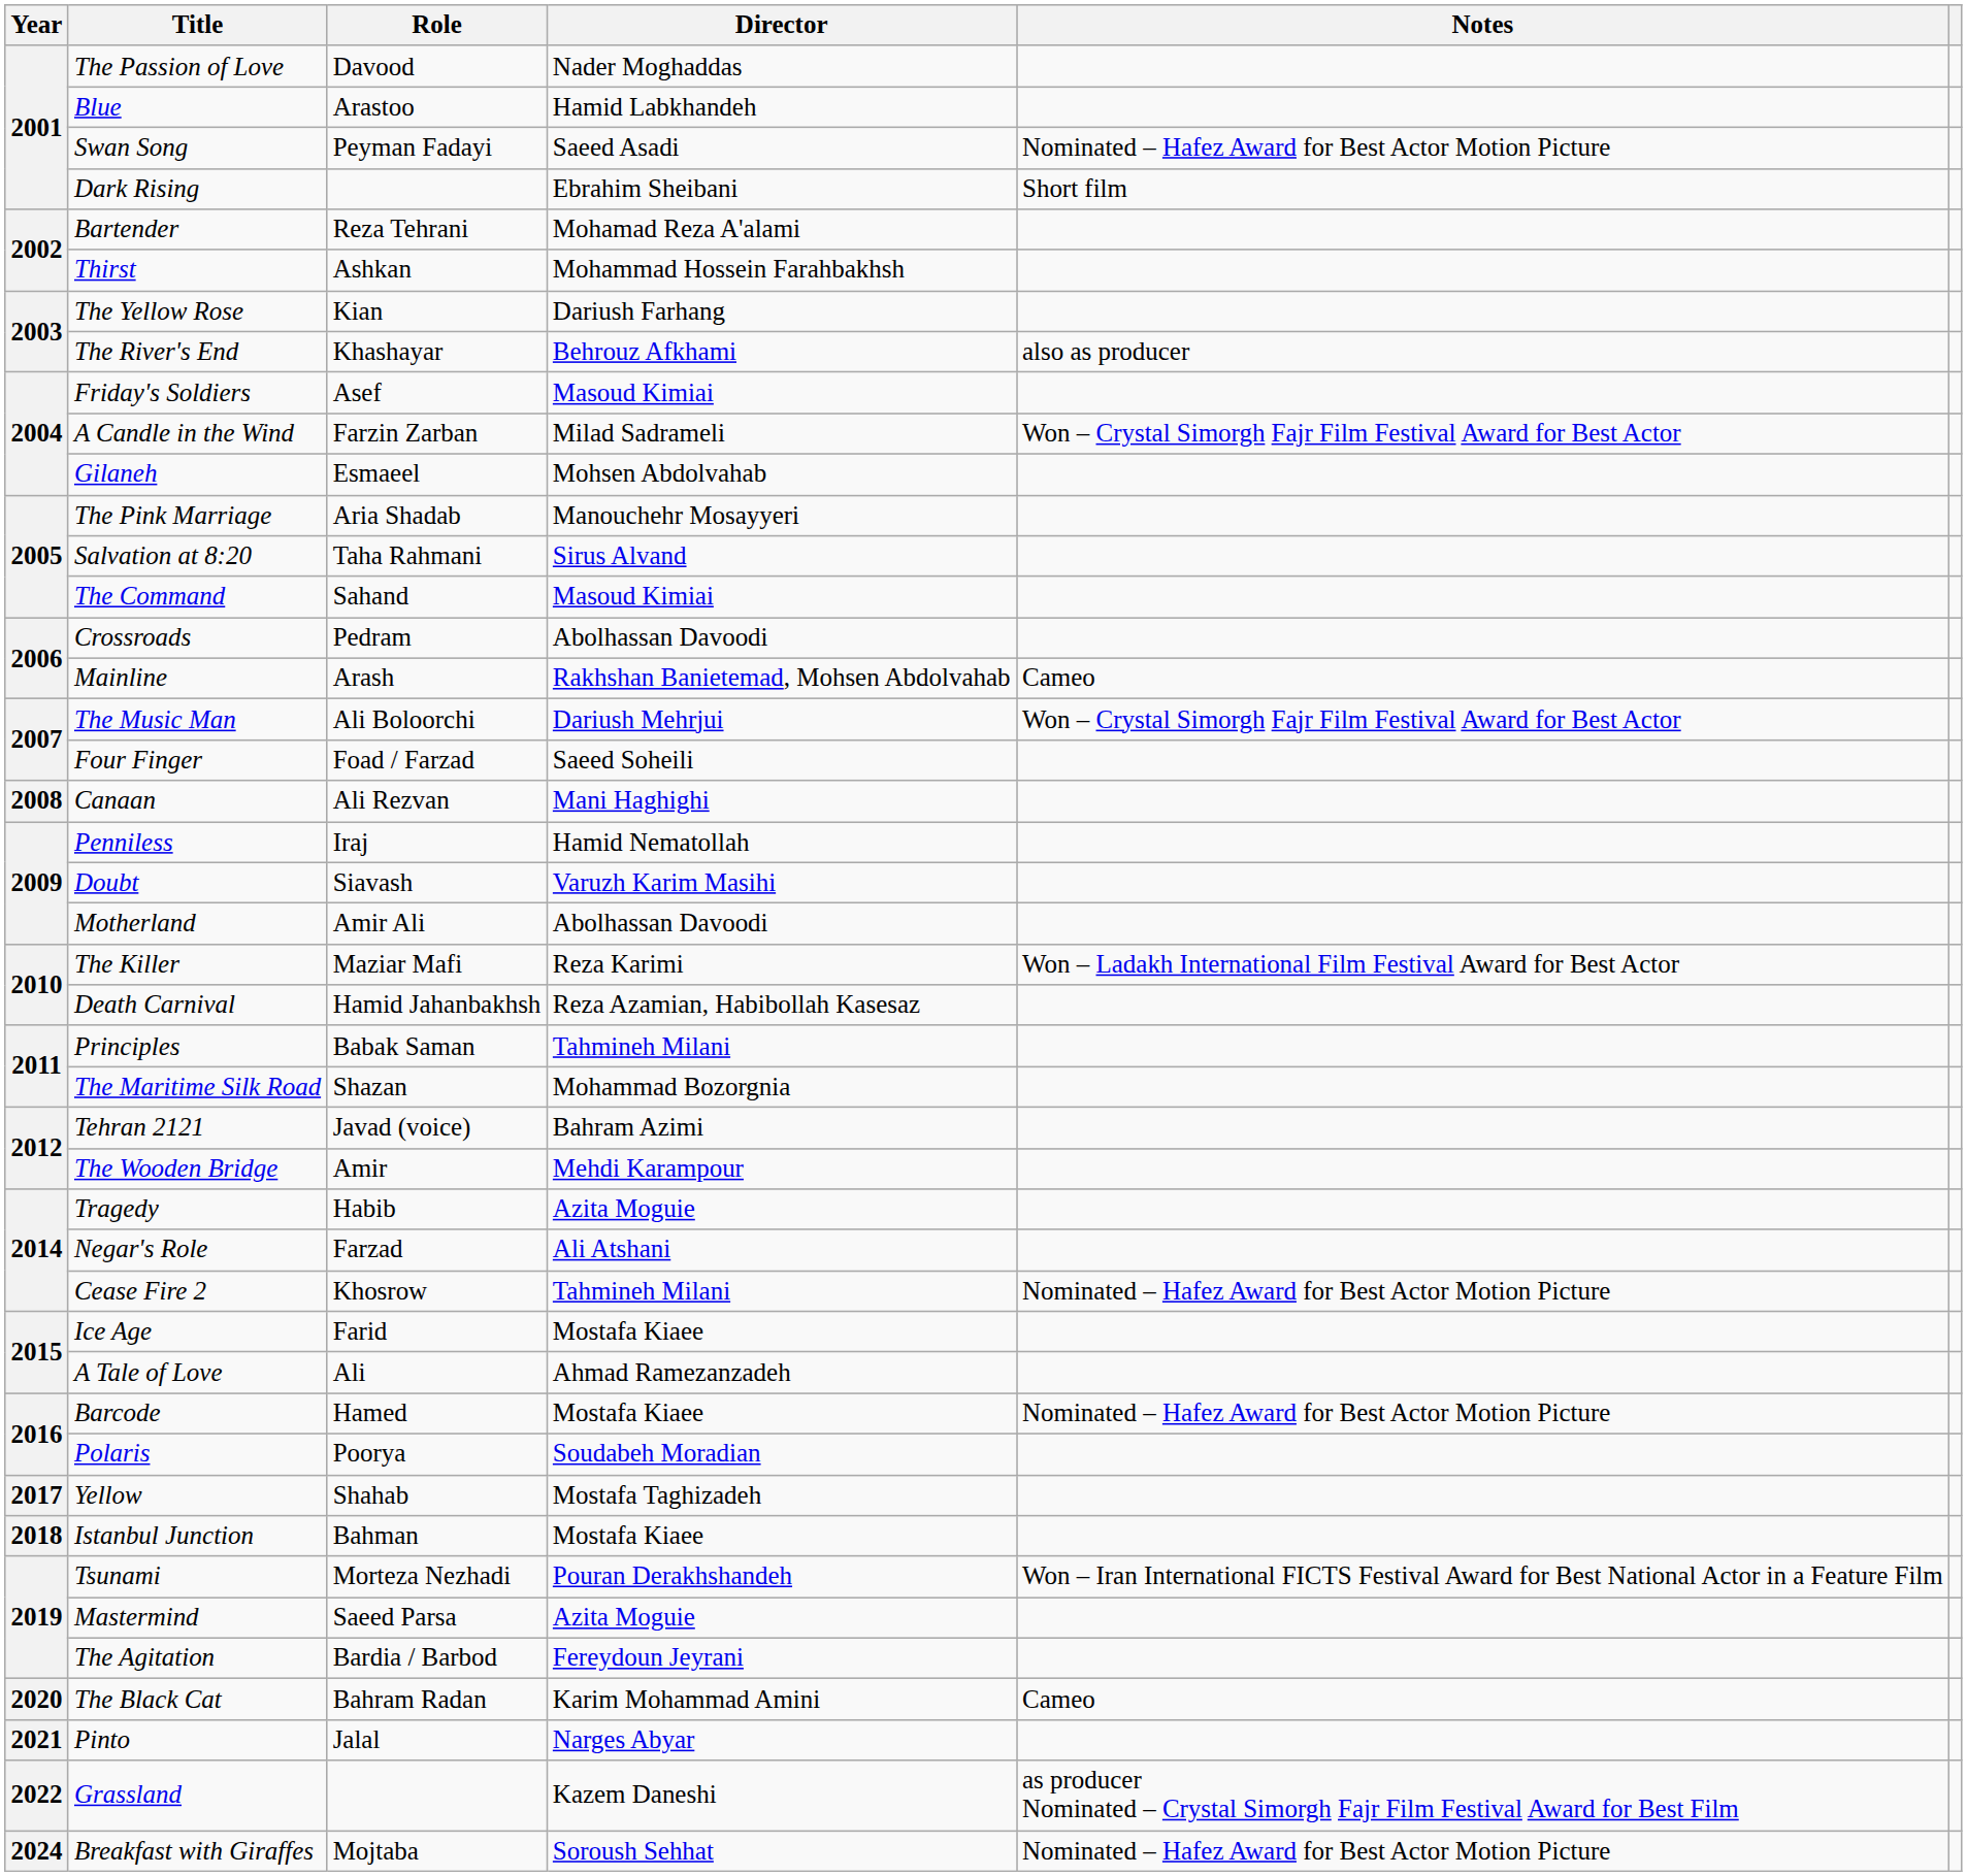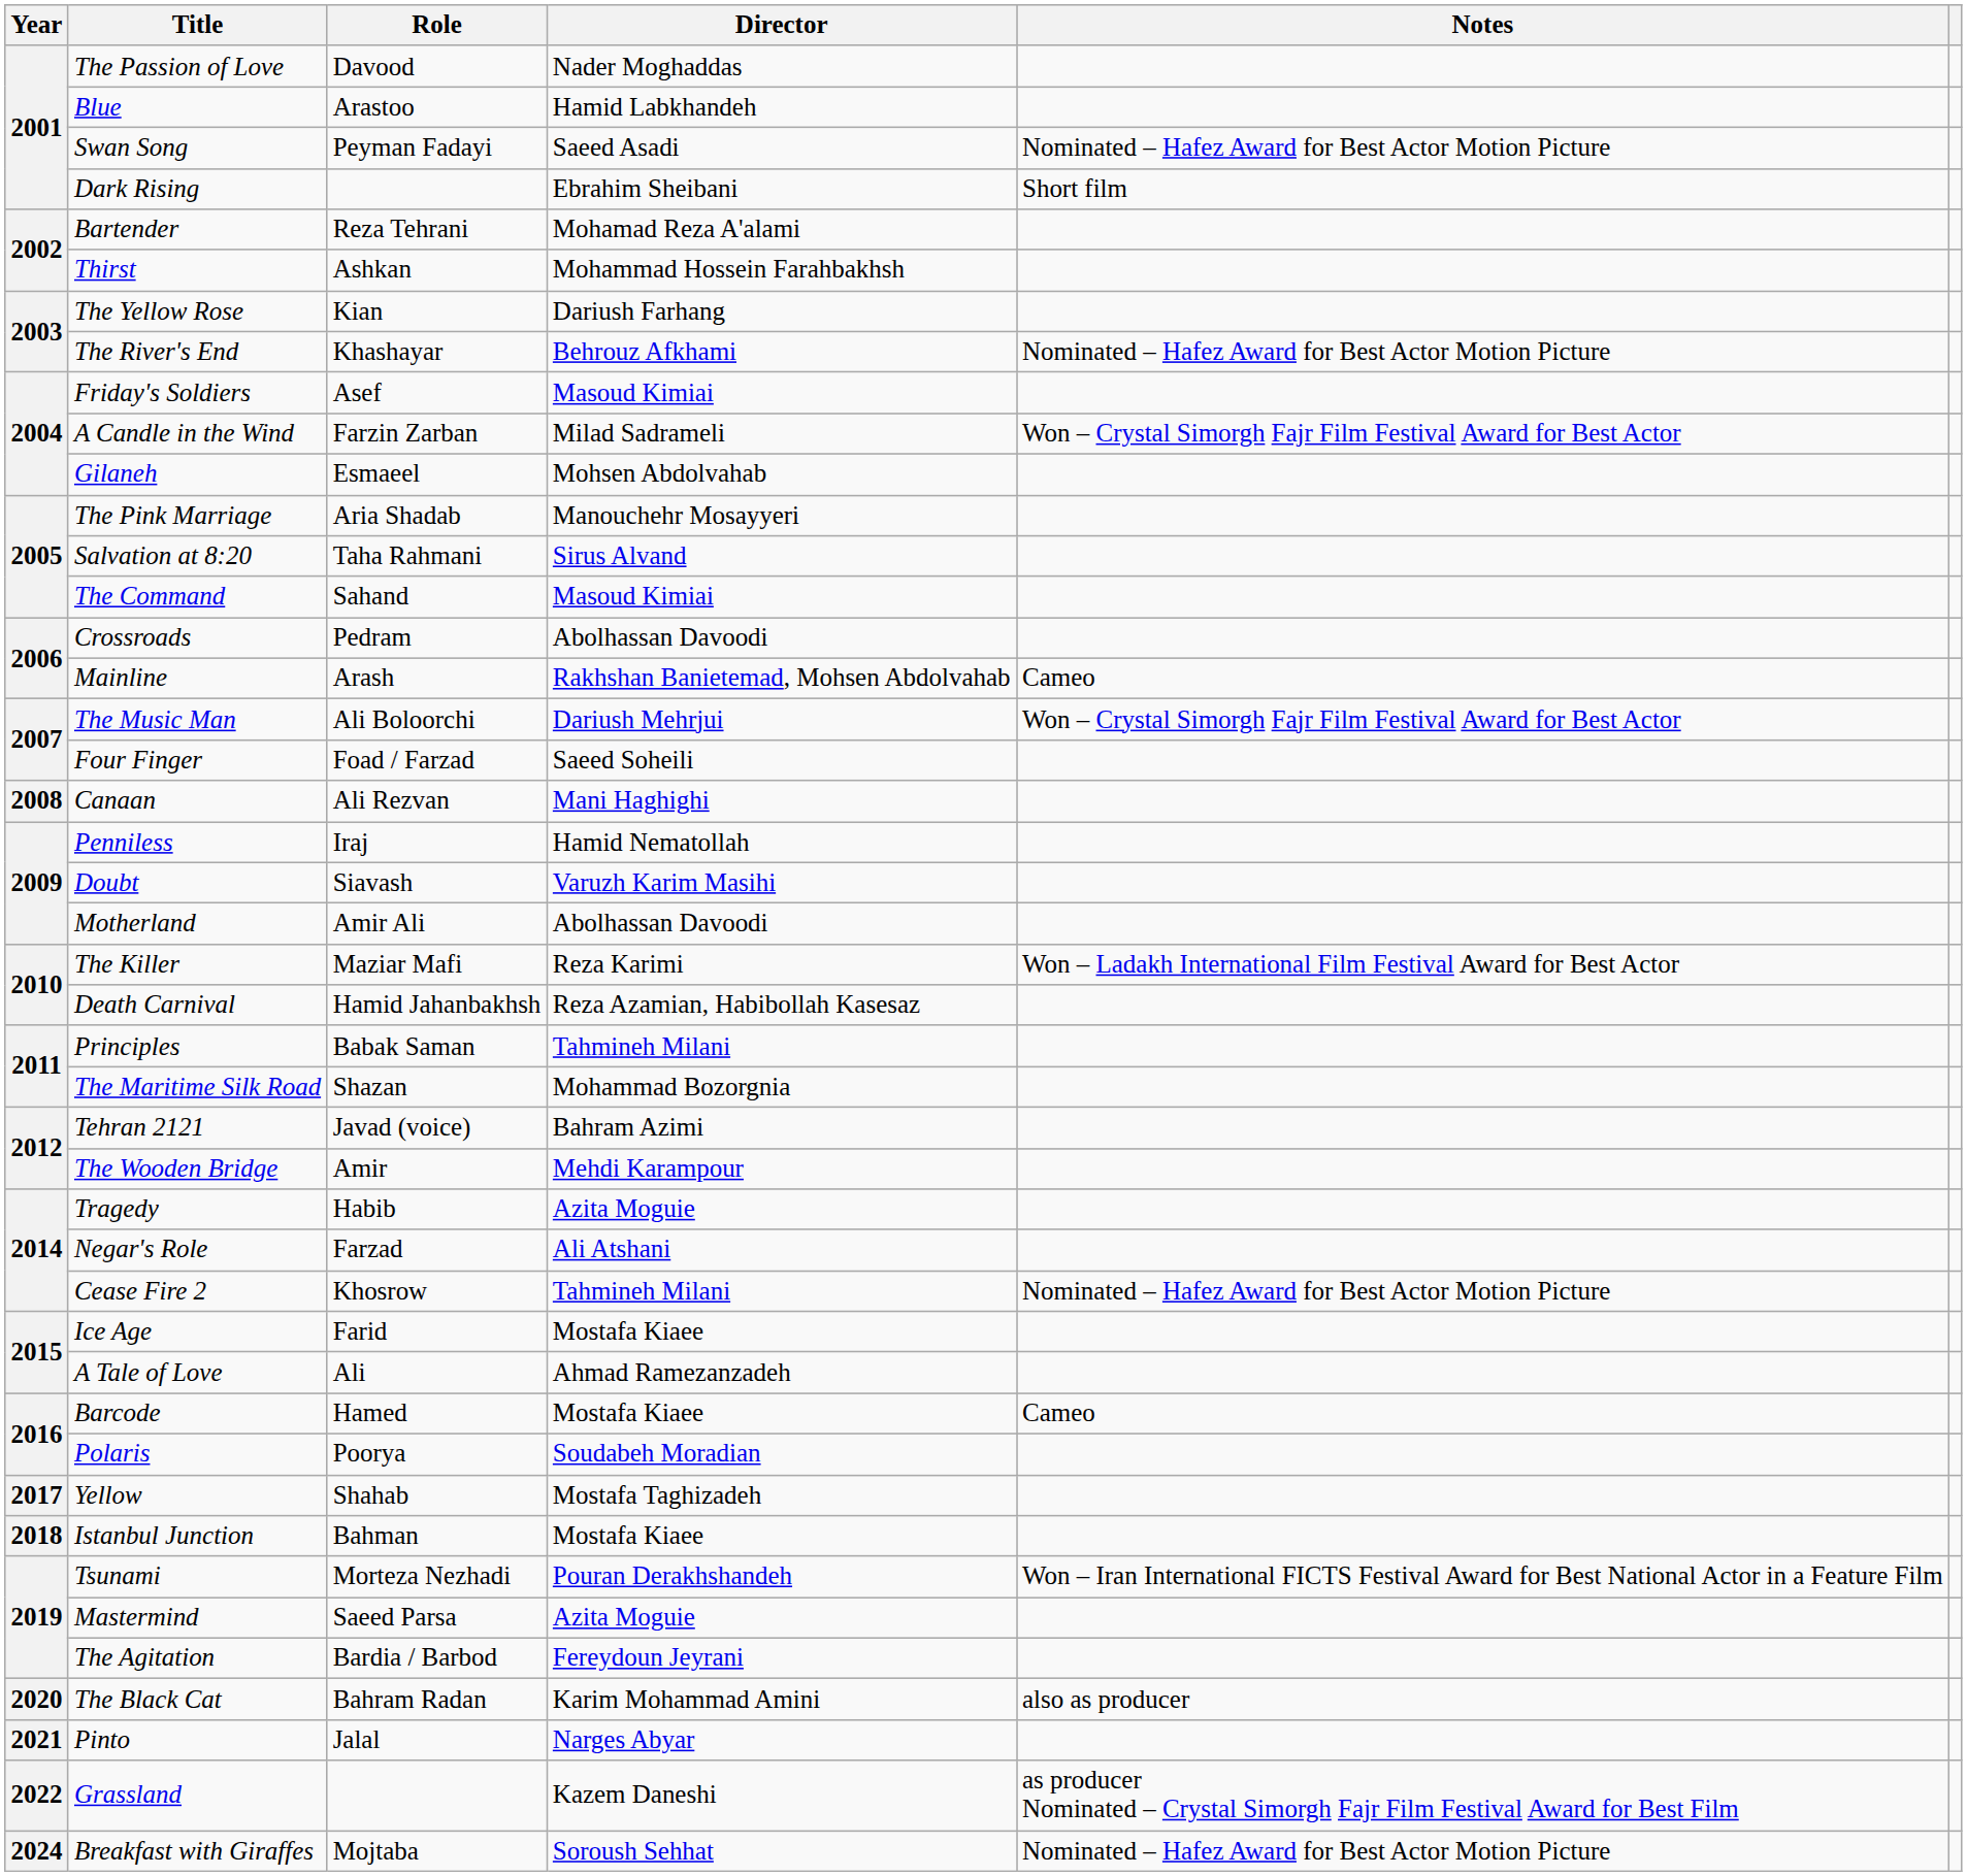The River's End | Notes: also as producer -> Nominated – Hafez Award for Best Actor Motion Picture
Barcode | Notes: Nominated – Hafez Award for Best Actor Motion Picture -> Cameo
The Black Cat | Notes: Cameo -> also as producer
